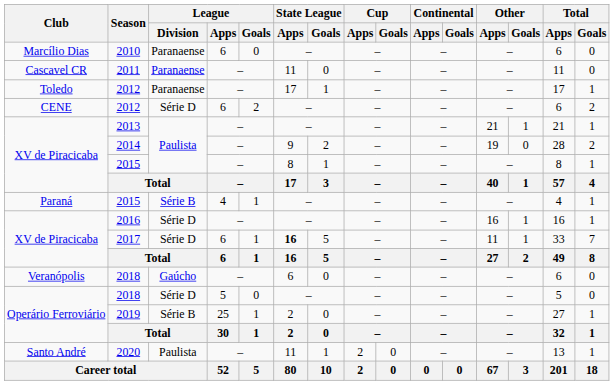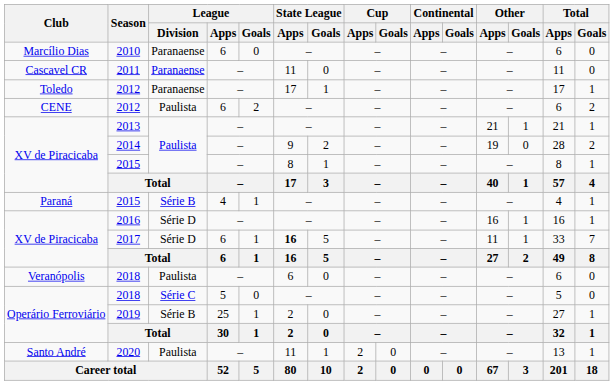CENE / 2012 | League / Division: Série D -> Paulista
Veranópolis / 2018 | League / Division: Gaúcho -> Paulista
Operário Ferroviário / 2018 | League / Division: Série D -> Série C
